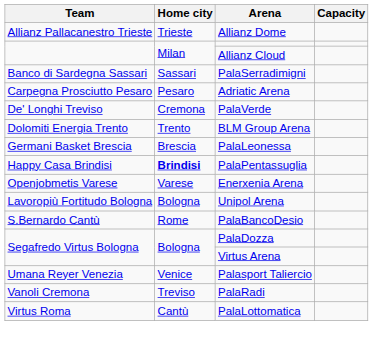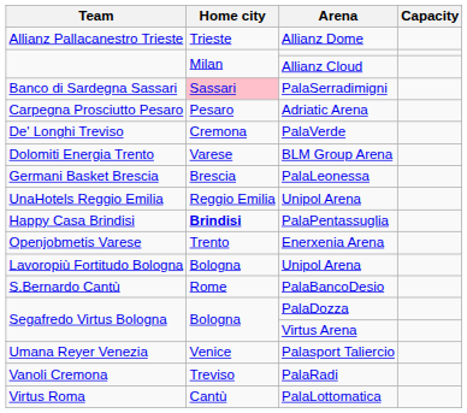PalaSerradimigni | Home city: no background -> pink background
BLM Group Arena | Home city: Trento -> Varese
+ row: UnaHotels Reggio Emilia | Reggio Emilia | Unipol Arena
Enerxenia Arena | Home city: Varese -> Trento
